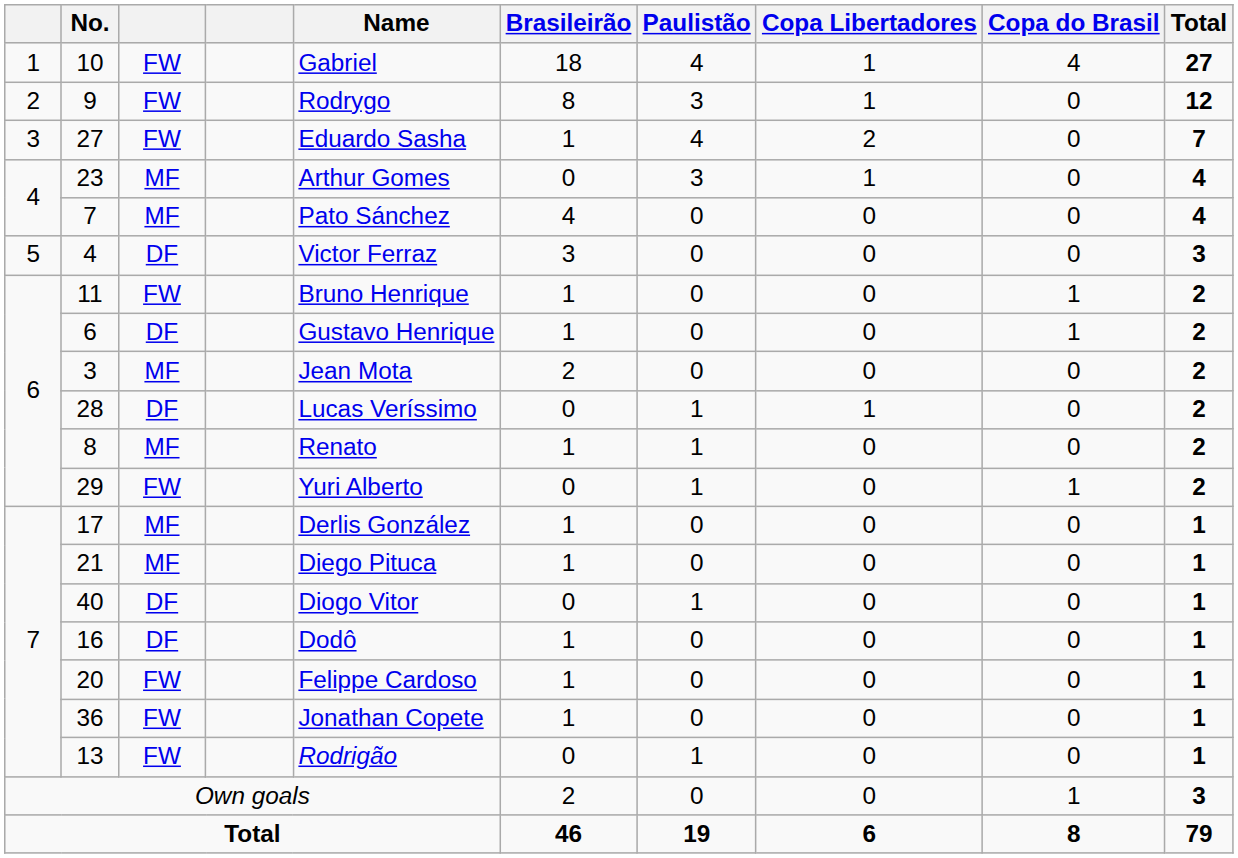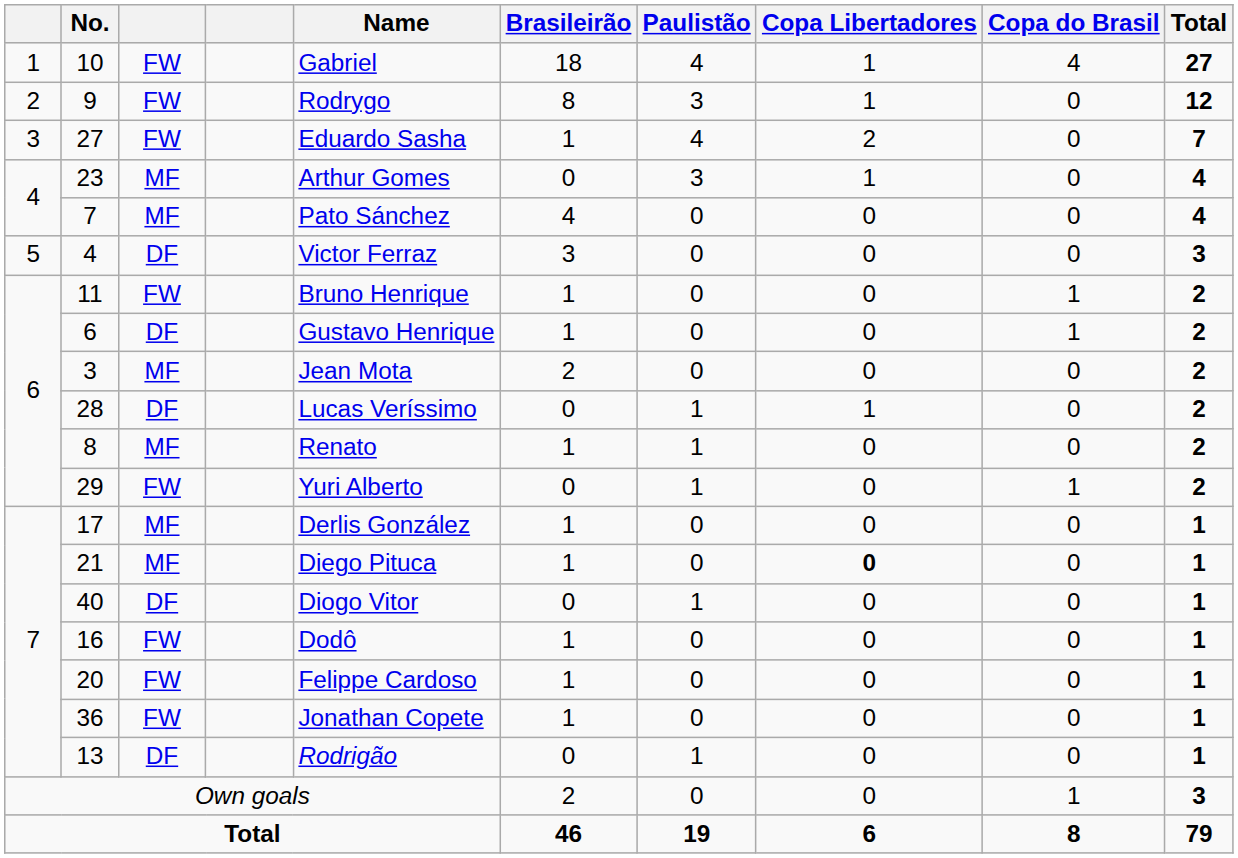21 | Copa Libertadores: normal -> bold
16 | column 3: DF -> FW
13 | column 3: FW -> DF
